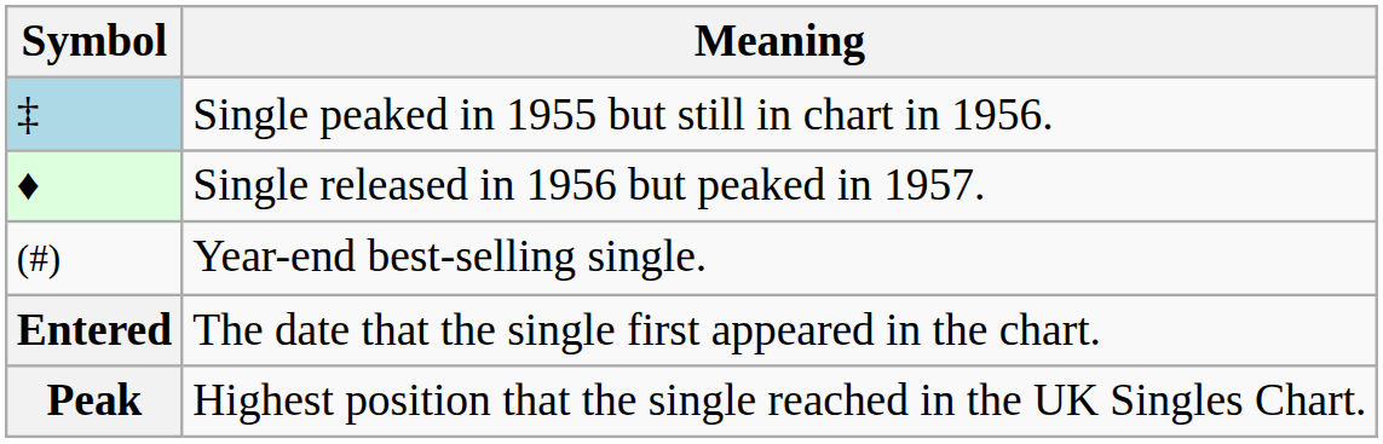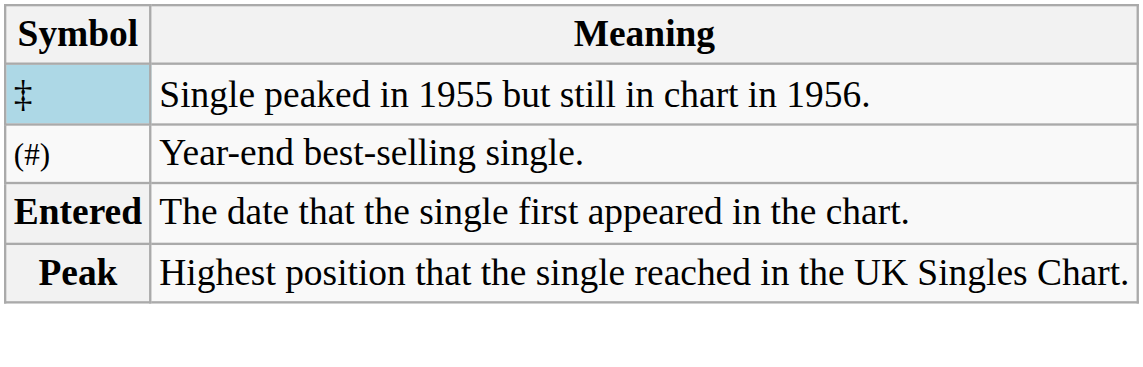- row: ♦ | Single released in 1956 but peaked in 1957.
